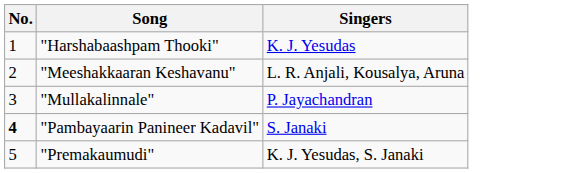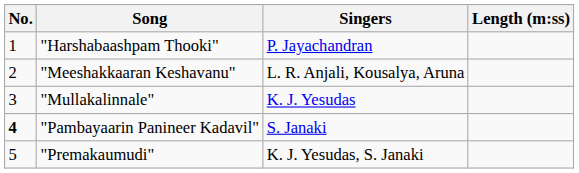+ column: Length (m:ss)
"Harshabaashpam Thooki" | Singers: K. J. Yesudas -> P. Jayachandran
"Mullakalinnale" | Singers: P. Jayachandran -> K. J. Yesudas
